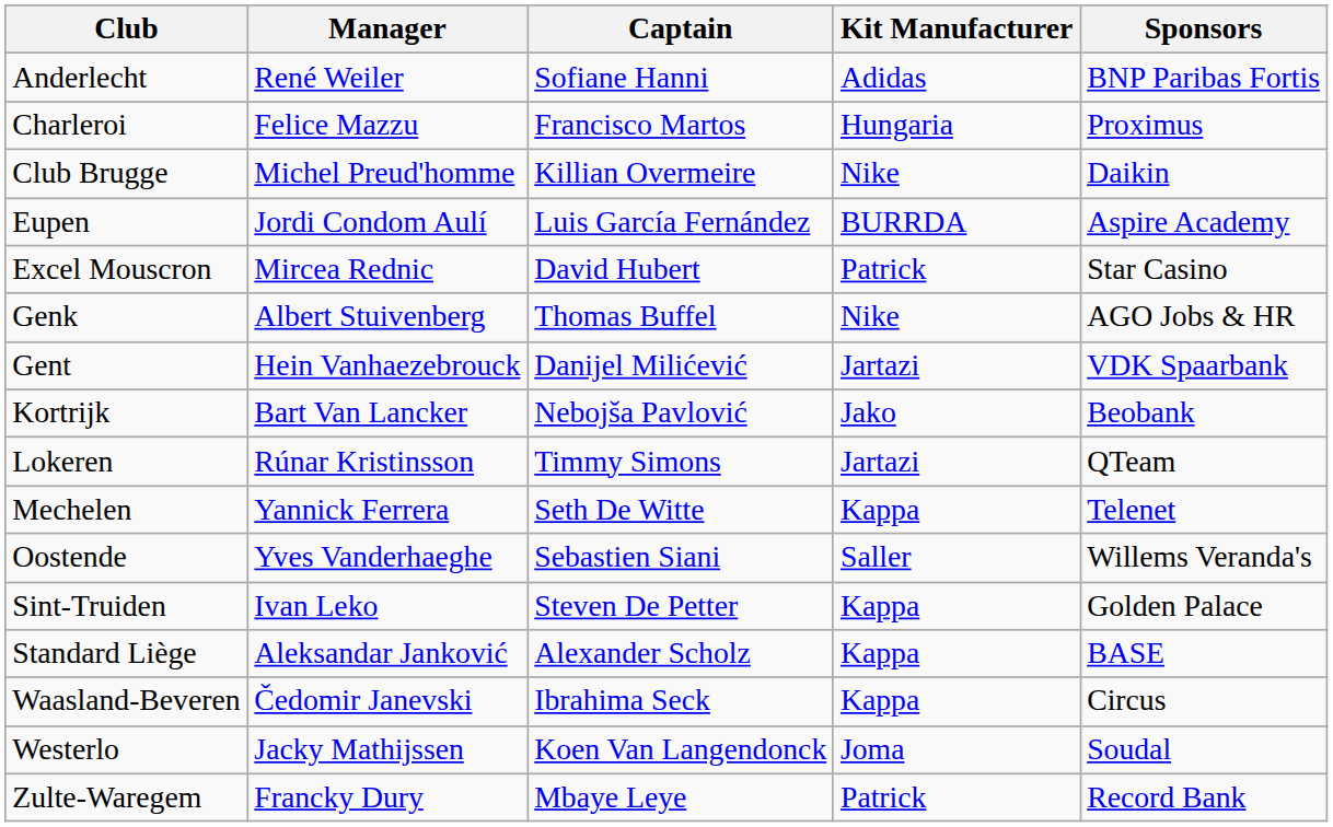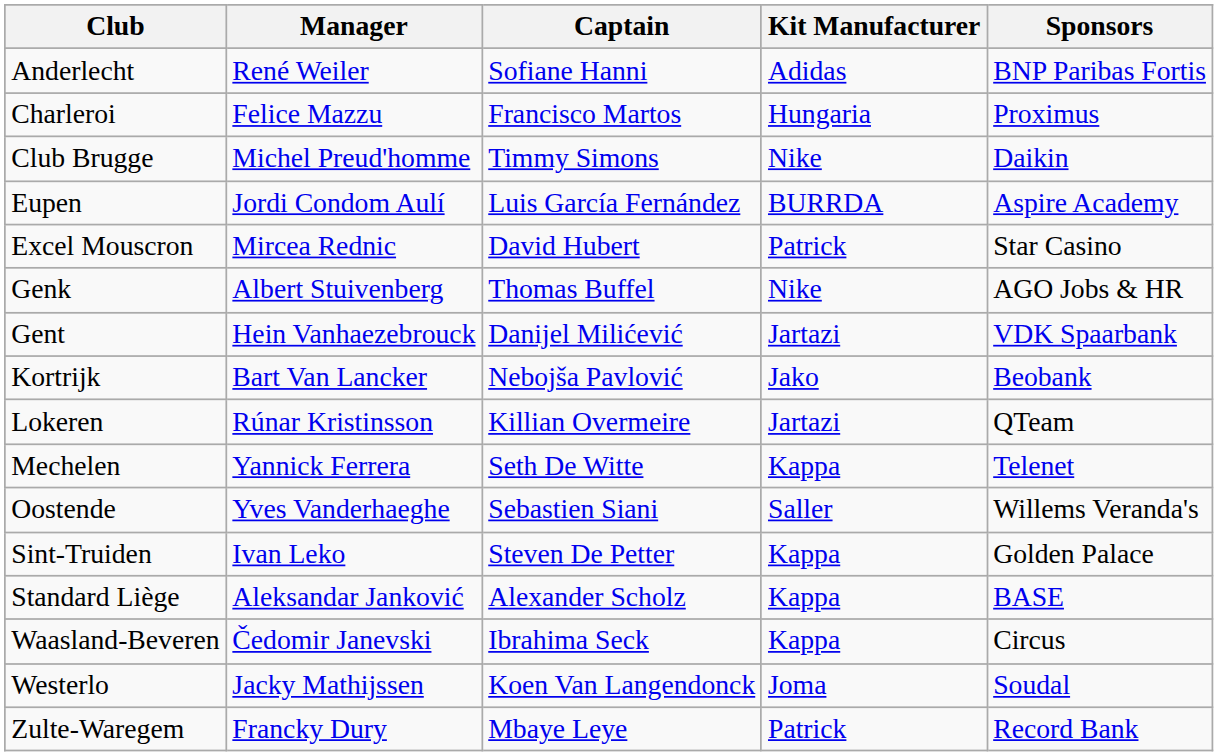Club Brugge | Captain: Killian Overmeire -> Timmy Simons
Lokeren | Captain: Timmy Simons -> Killian Overmeire
